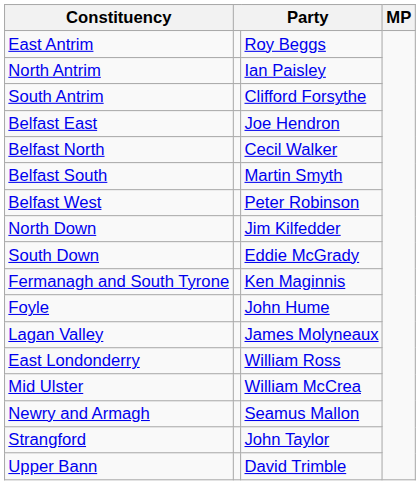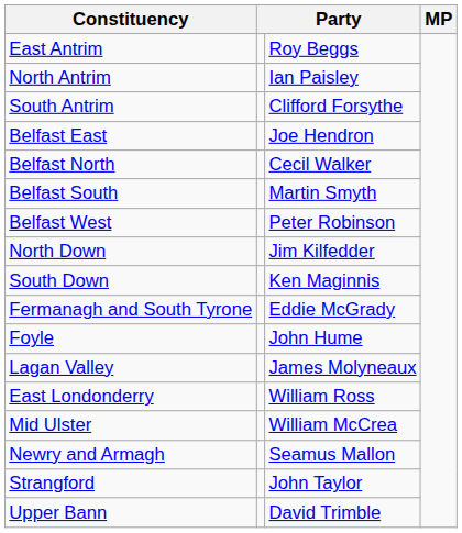South Down | column 3: Eddie McGrady -> Ken Maginnis
Fermanagh and South Tyrone | column 3: Ken Maginnis -> Eddie McGrady
